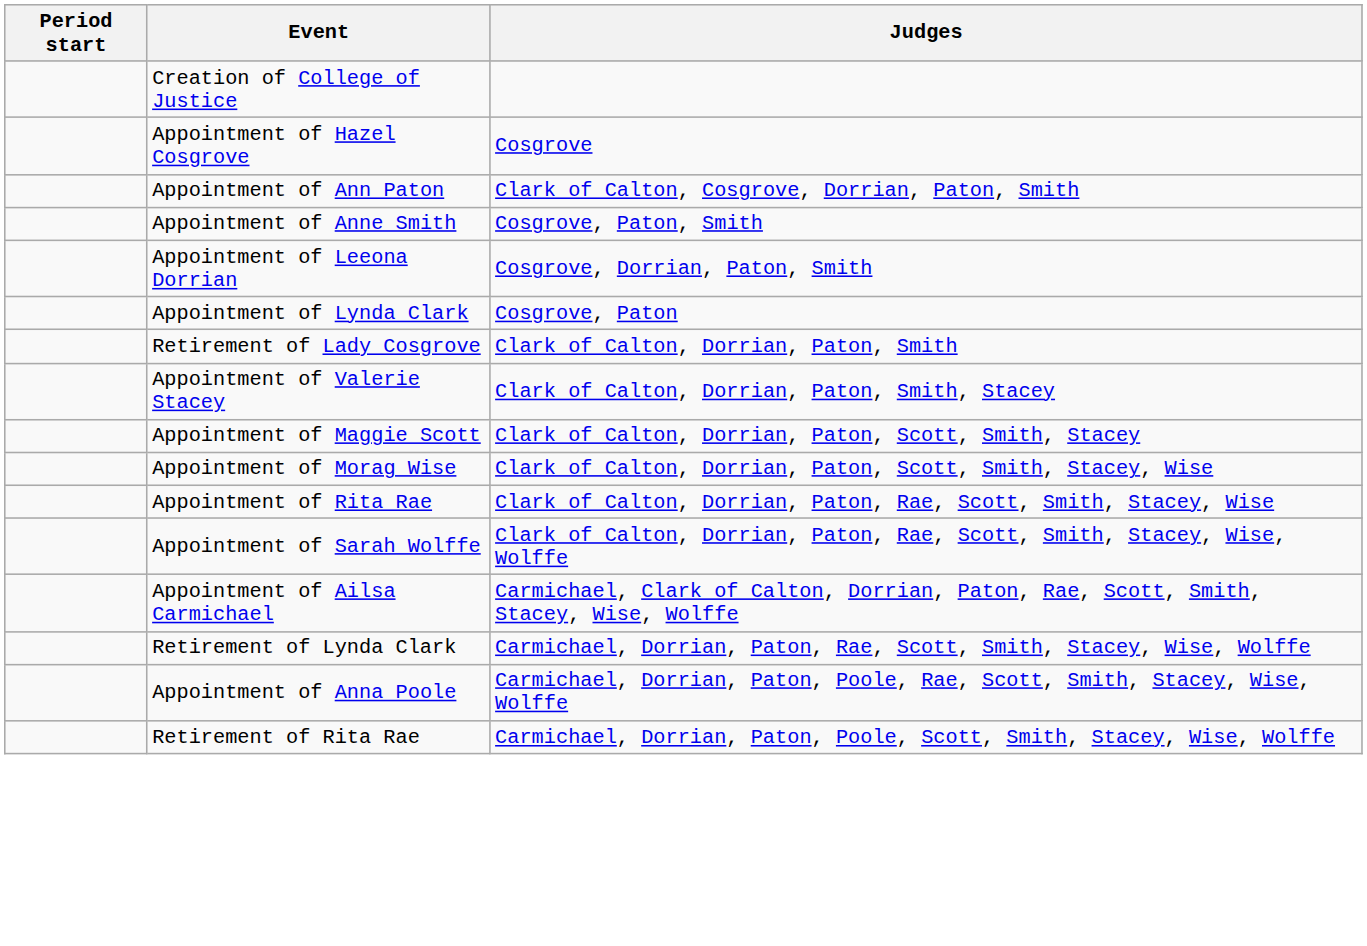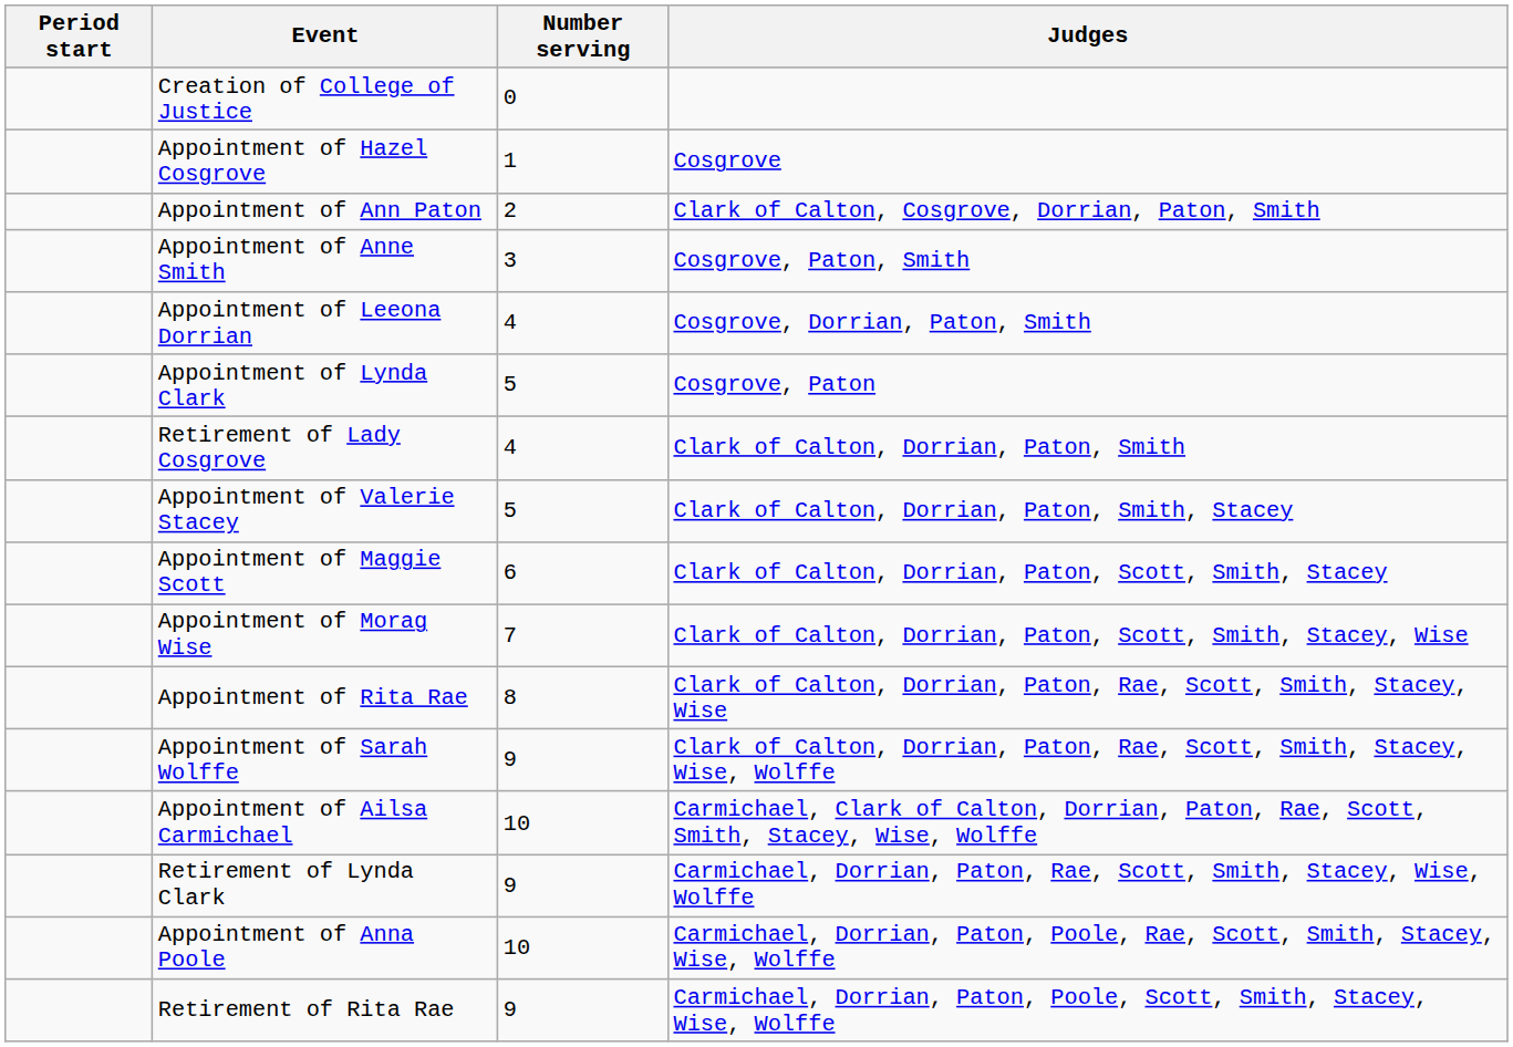+ column: Number serving | 0 | 1 | 2 | 3 | 4 | 5 | 4 | 5 | 6 | 7 | 8 | 9 | 10 | 9 | 10 | 9
